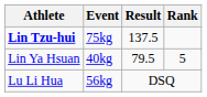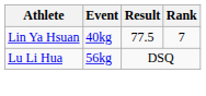- row: Lin Tzu-hui | 75kg | 137.5
Lin Ya Hsuan | Result: 79.5 -> 77.5
Lin Ya Hsuan | Rank: 5 -> 7
